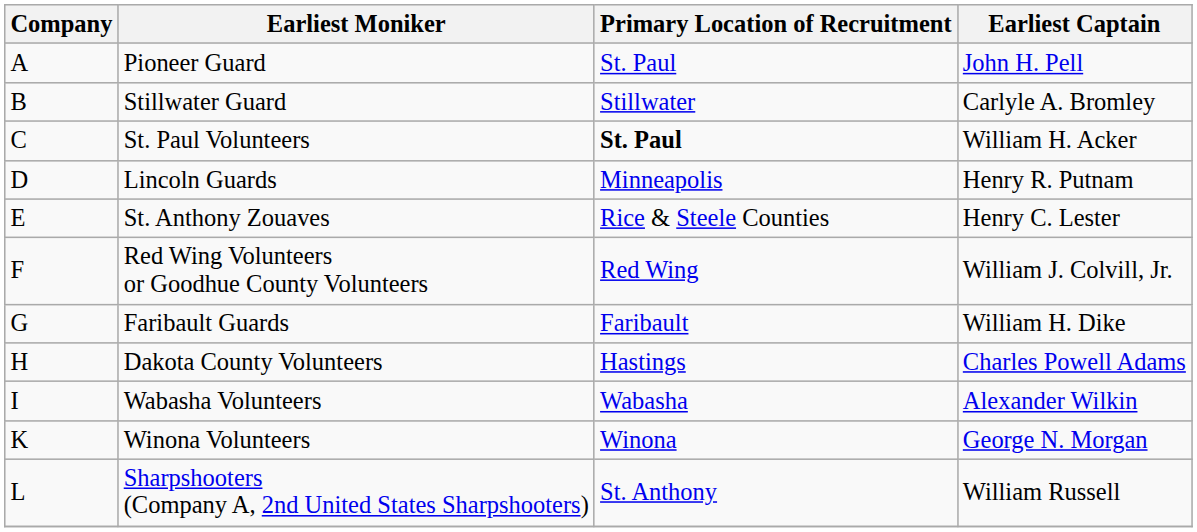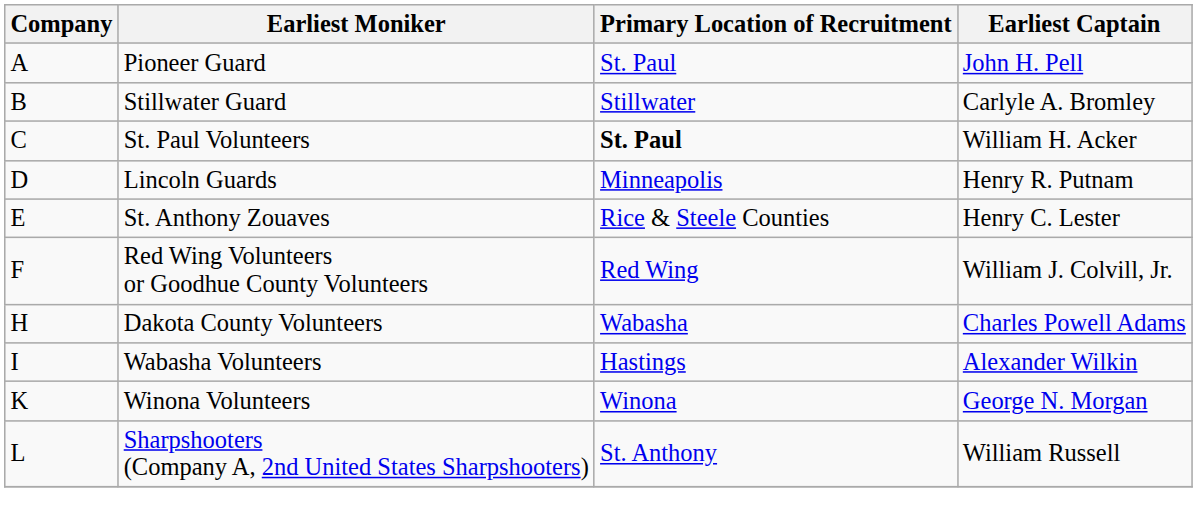- row: G | Faribault Guards | Faribault | William H. Dike
Dakota County Volunteers | Primary Location of Recruitment: Hastings -> Wabasha
Wabasha Volunteers | Primary Location of Recruitment: Wabasha -> Hastings
